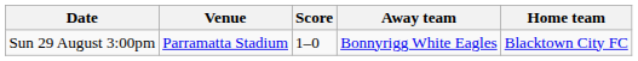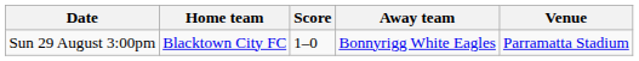columns swapped: Home team <-> Venue
